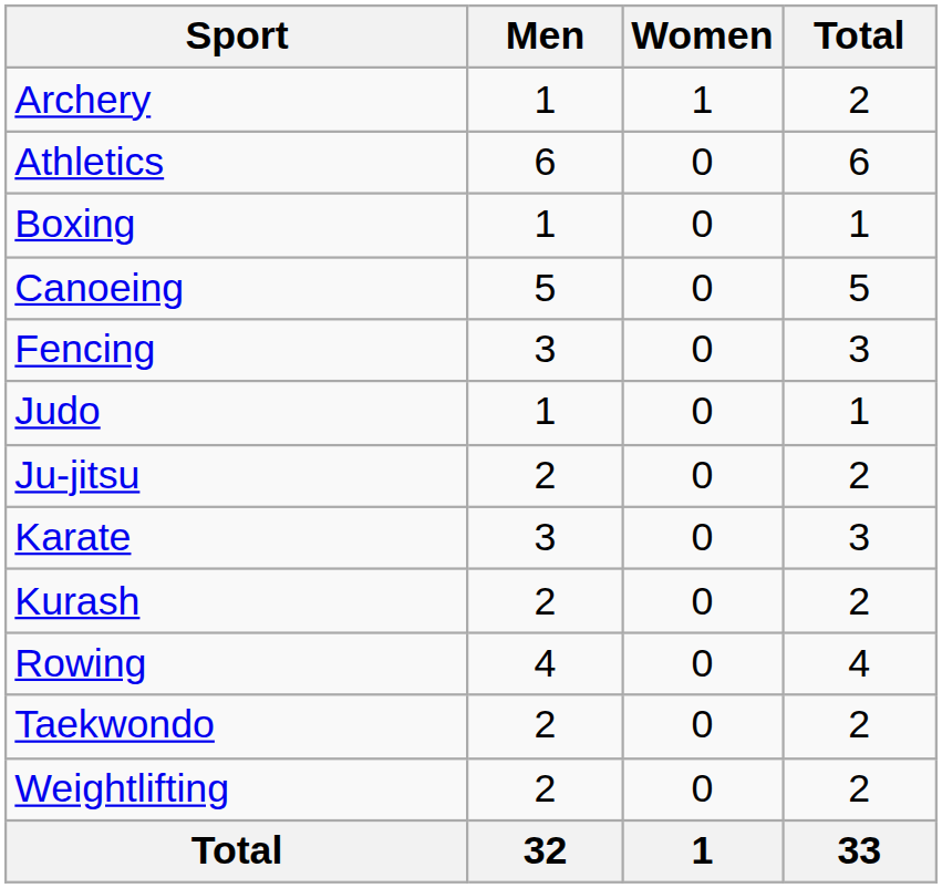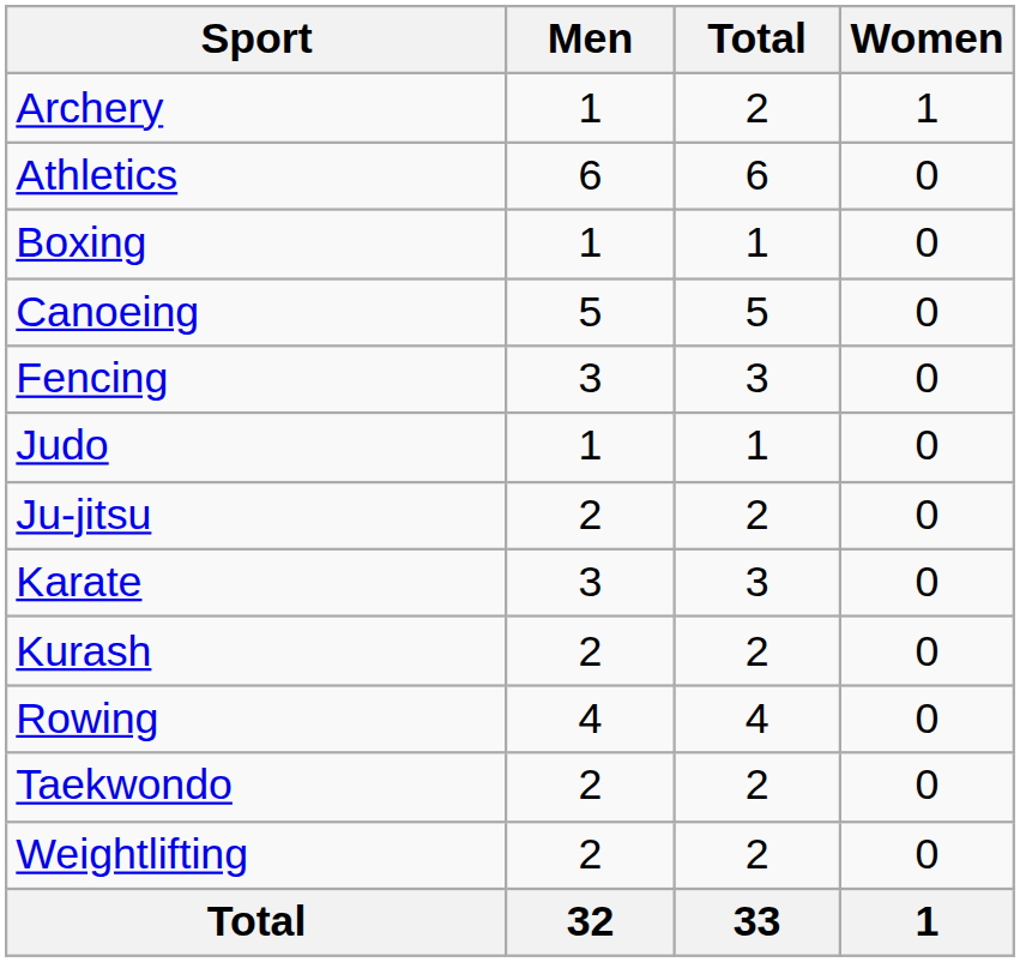columns swapped: Women <-> Total
